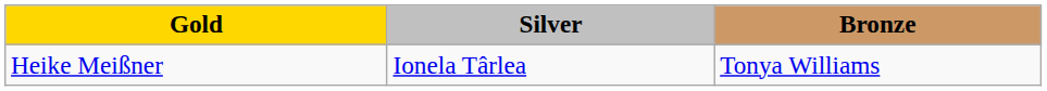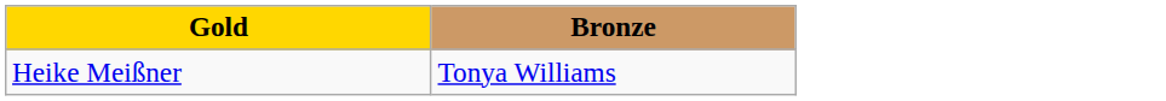- column: Silver | Ionela Târlea
